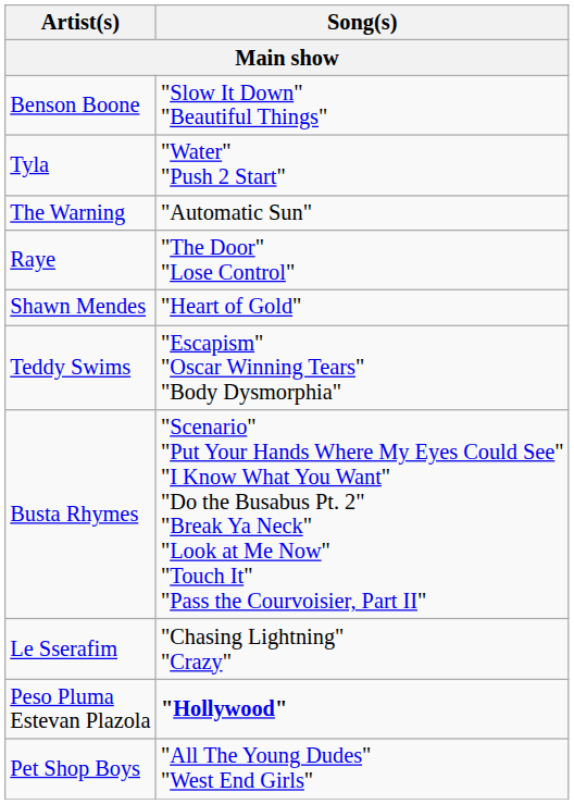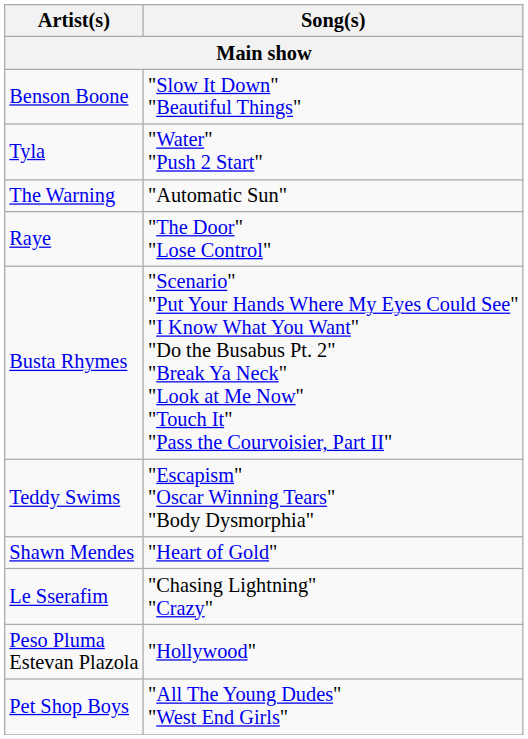rows swapped: Shawn Mendes <-> Busta Rhymes
Peso Pluma Estevan Plazola | Song(s): bold -> normal
